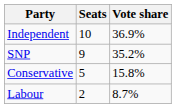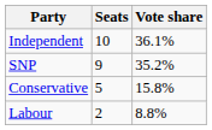Independent | Vote share: 36.9% -> 36.1%
Labour | Vote share: 8.7% -> 8.8%
